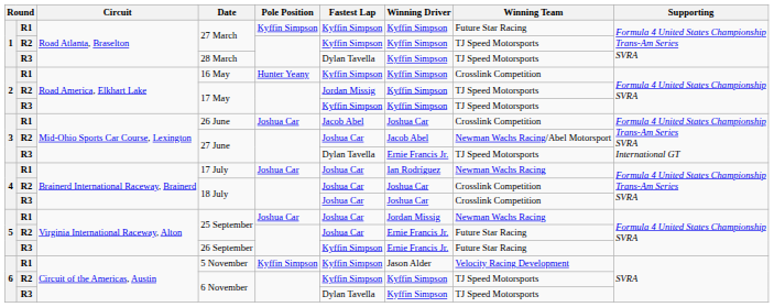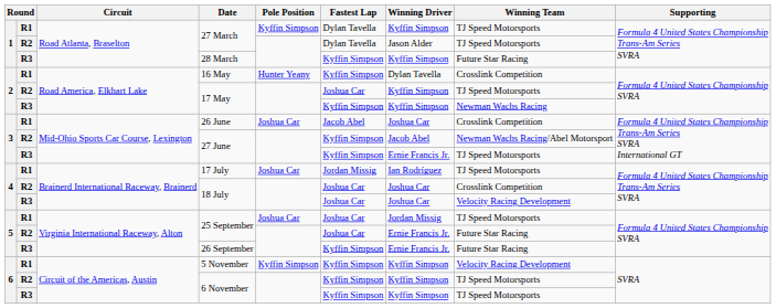R1 / 27 March | Fastest Lap: Kyffin Simpson -> Dylan Tavella
R1 / 27 March | Winning Team: Future Star Racing -> TJ Speed Motorsports
R2 / 27 March | Fastest Lap: Kyffin Simpson -> Dylan Tavella
R2 / 27 March | Winning Driver: Kyffin Simpson -> Jason Alder
28 March | Fastest Lap: Dylan Tavella -> Kyffin Simpson
28 March | Winning Team: TJ Speed Motorsports -> Future Star Racing
16 May | Winning Driver: Kyffin Simpson -> Dylan Tavella
R2 / 17 May | Fastest Lap: Jordan Missig -> Joshua Car
R3 / 17 May | Winning Team: TJ Speed Motorsports -> Newman Wachs Racing
R2 / 27 June | Fastest Lap: Joshua Car -> Kyffin Simpson
R3 / 27 June | Fastest Lap: Dylan Tavella -> Kyffin Simpson
17 July | Fastest Lap: Joshua Car -> Jordan Missig
17 July | Winning Team: Newman Wachs Racing -> TJ Speed Motorsports
R3 / 18 July | Winning Team: Crosslink Competition -> Velocity Racing Development
R1 / 25 September | Winning Team: Newman Wachs Racing -> TJ Speed Motorsports
5 November | Winning Driver: Jason Alder -> Kyffin Simpson
R3 / 6 November | Fastest Lap: Dylan Tavella -> Kyffin Simpson
